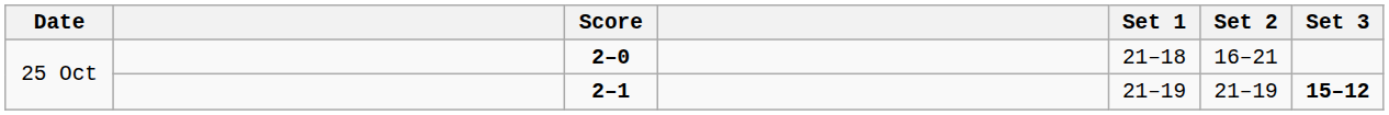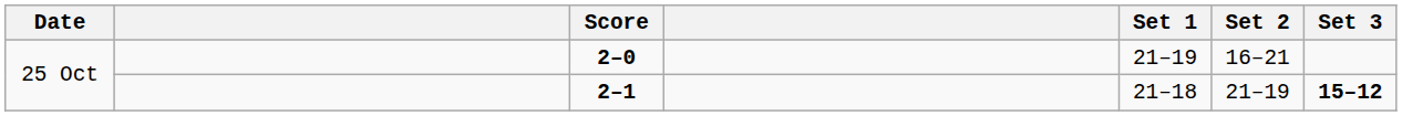2–0 | Set 1: 21–18 -> 21–19
2–1 | Set 1: 21–19 -> 21–18
